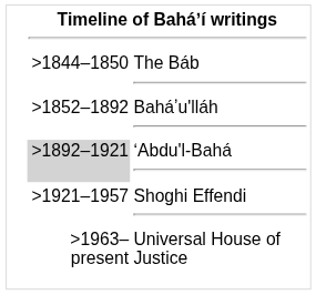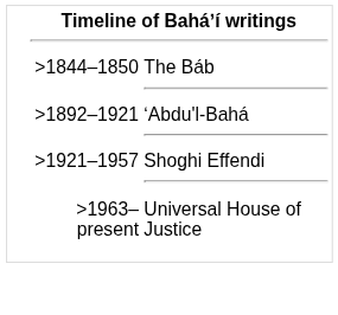- row: >1852–1892 | Baháʼu'lláh
ʻAbdu'l-Bahá | column 1: lightgrey background -> no background
